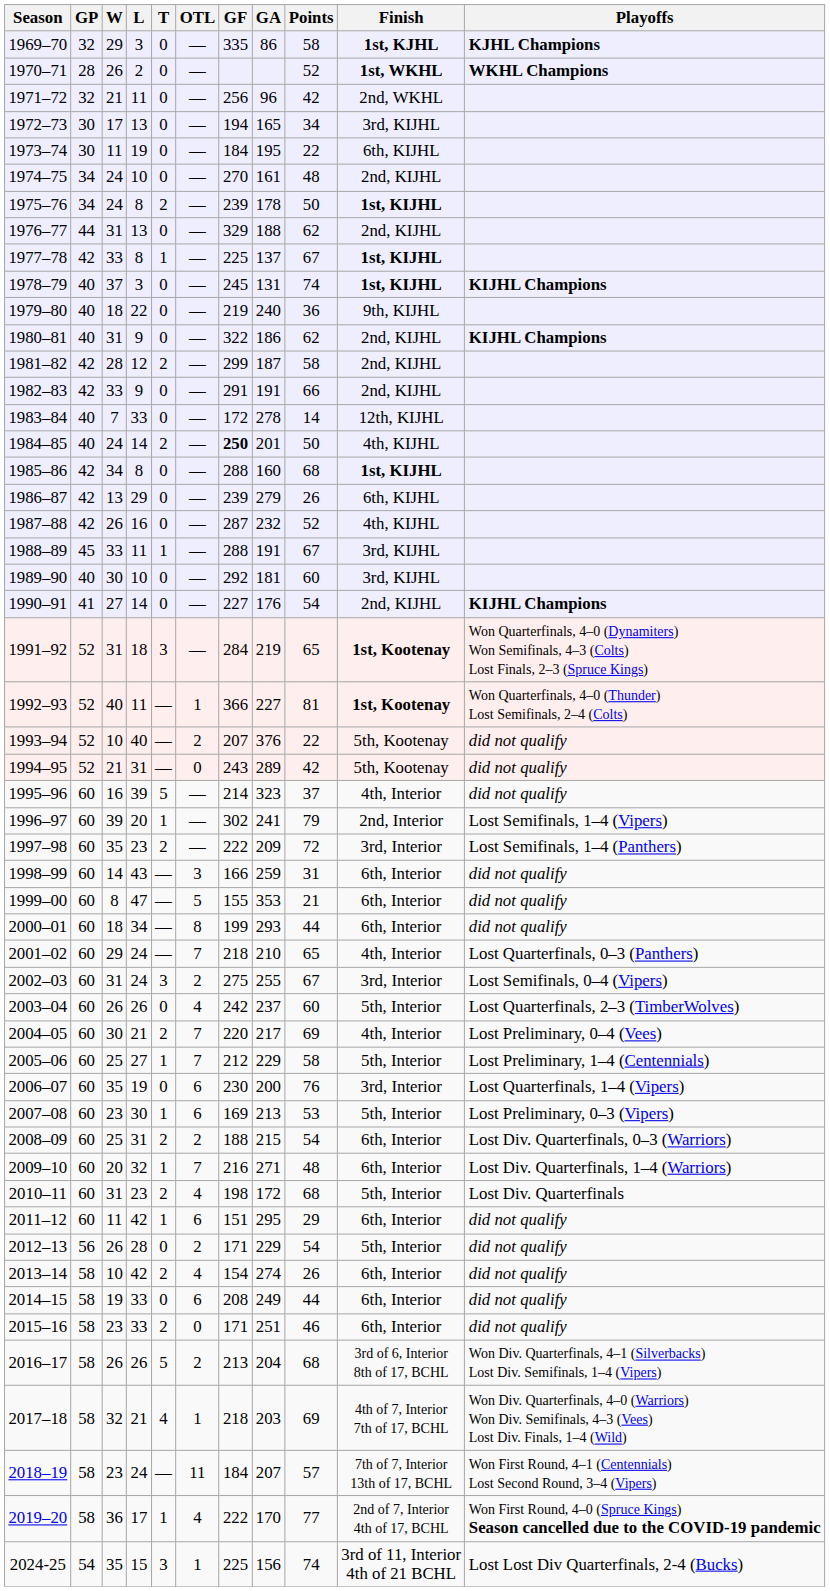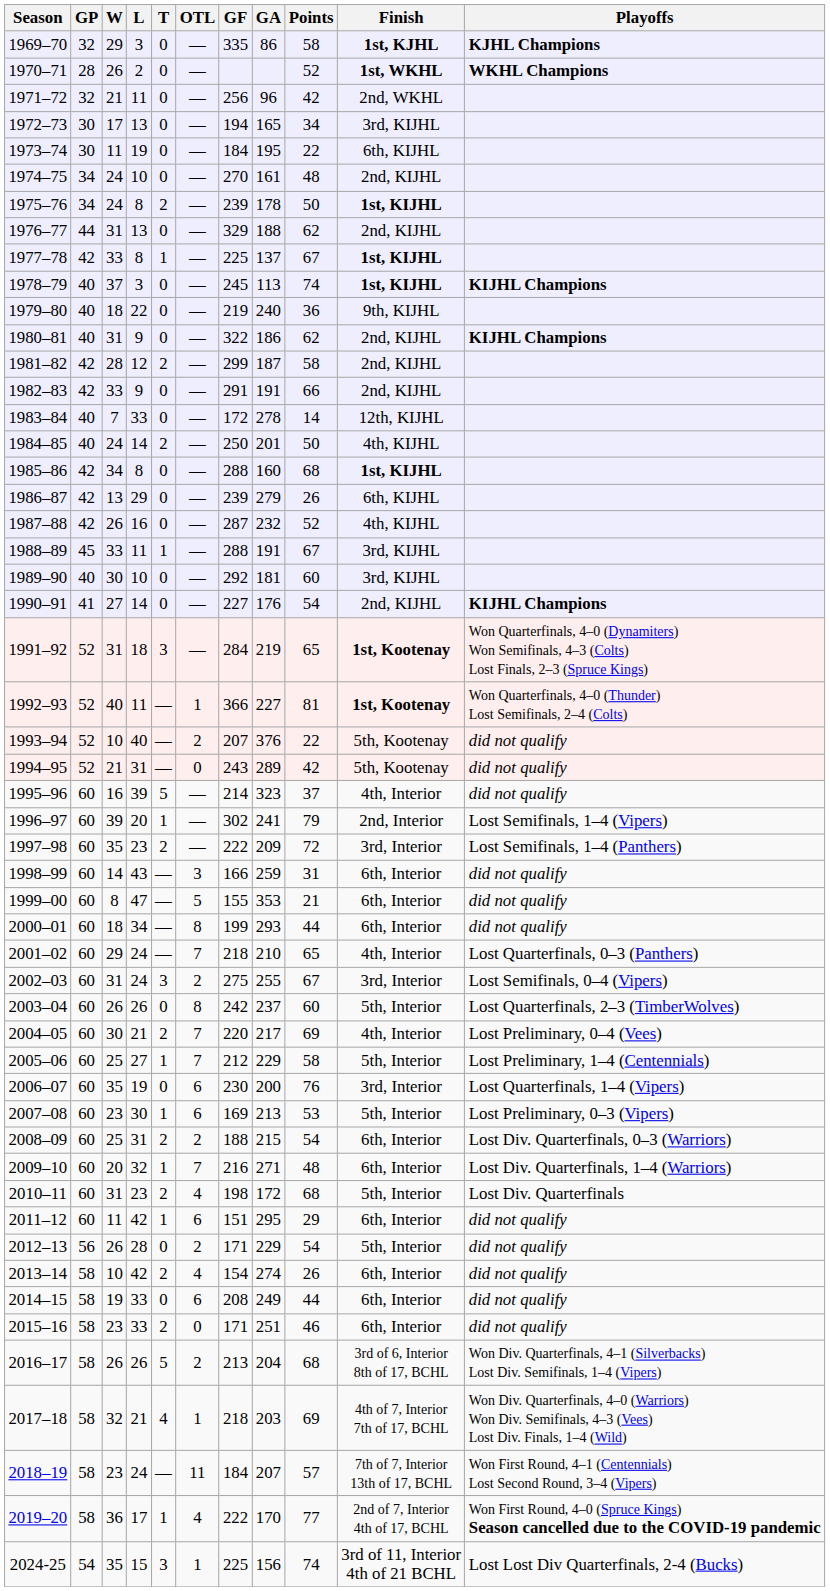1978–79 | GA: 131 -> 113
1984–85 | GF: bold -> normal
2003–04 | OTL: 4 -> 8
